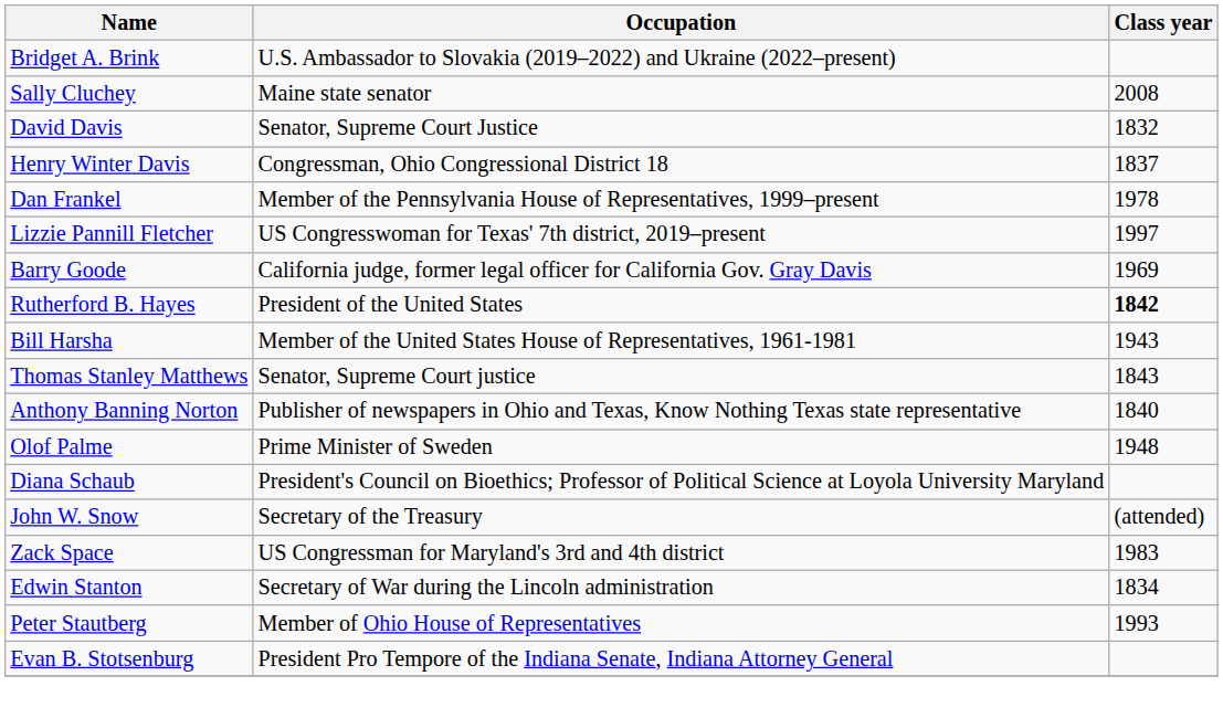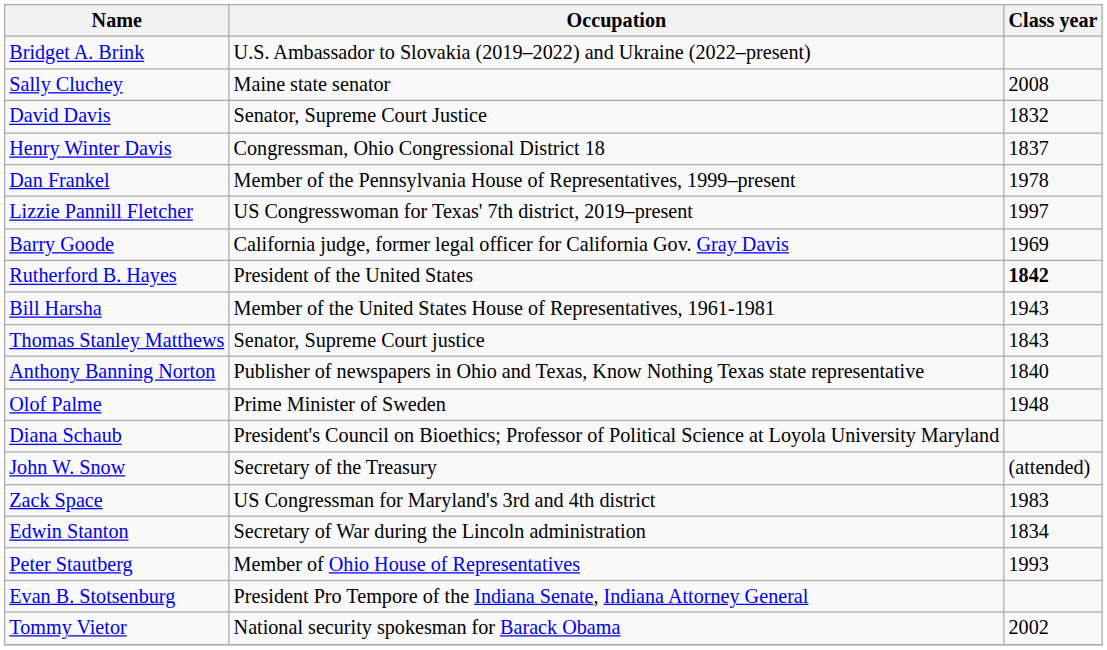+ row: Tommy Vietor | National security spokesman for Barack Obama | 2002
